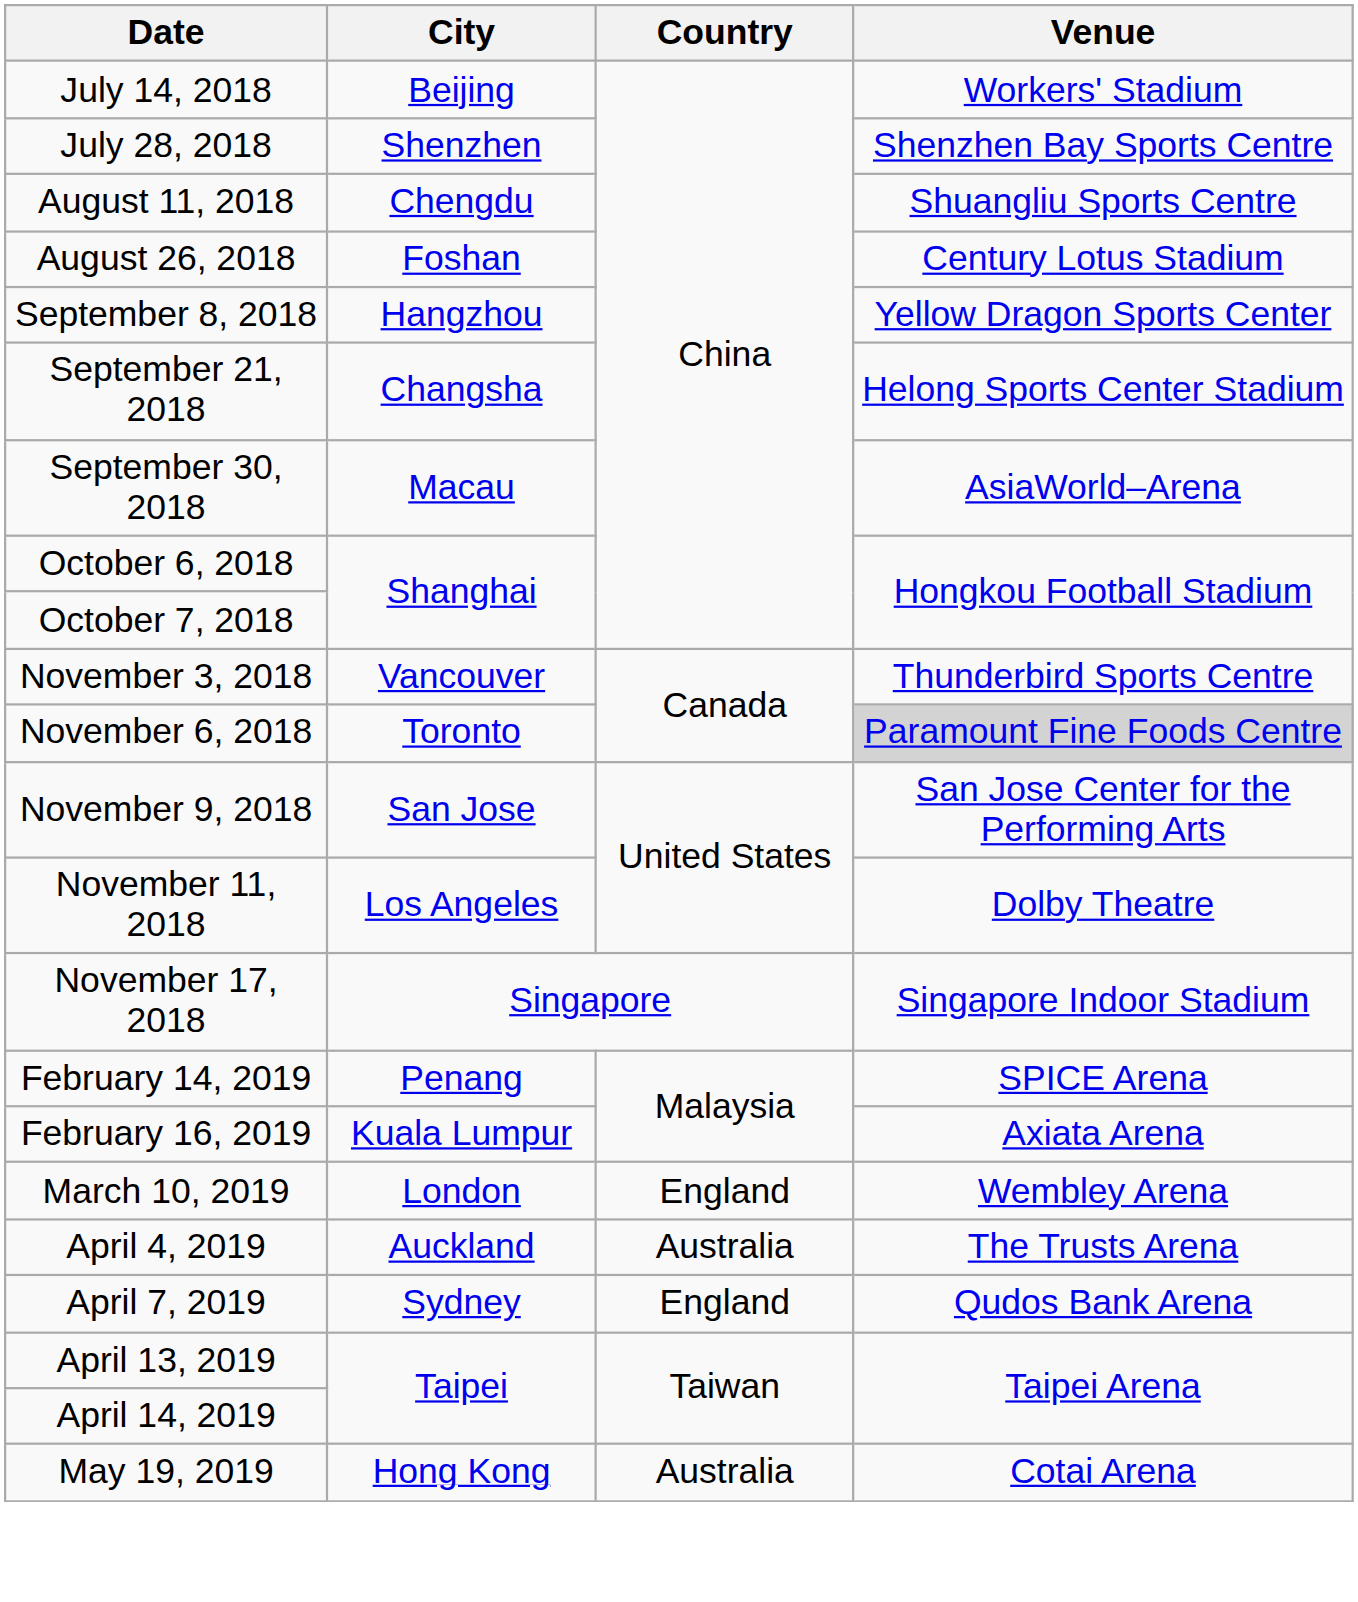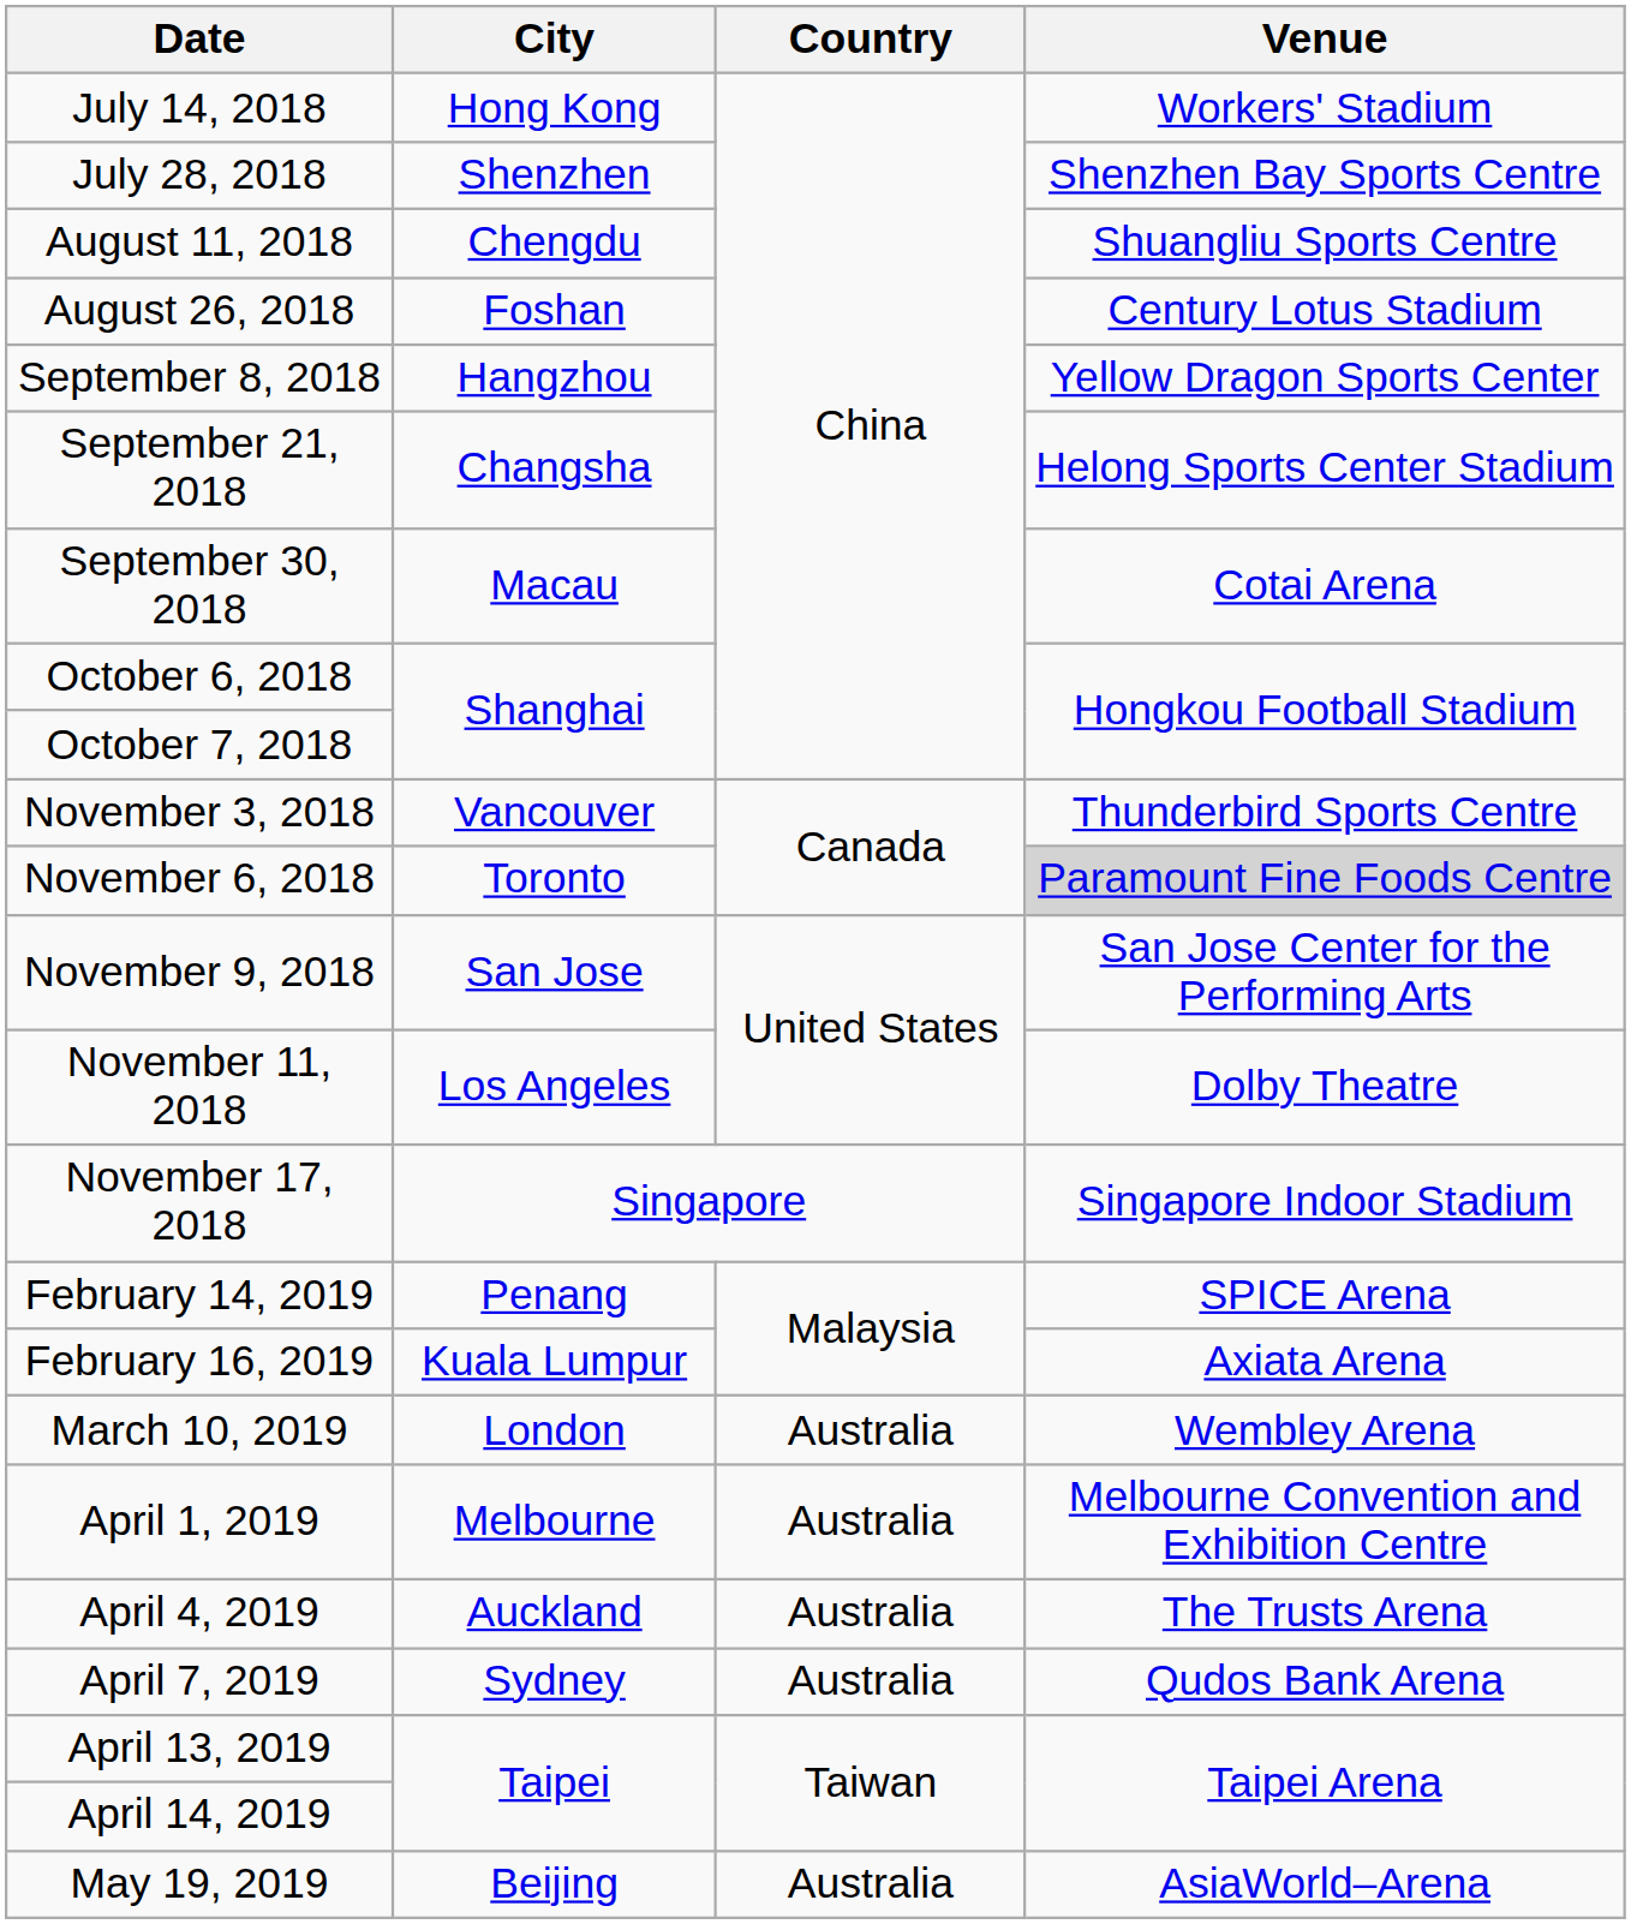July 14, 2018 | City: Beijing -> Hong Kong
September 30, 2018 | Venue: AsiaWorld–Arena -> Cotai Arena
March 10, 2019 | Country: England -> Australia
+ row: April 1, 2019 | Melbourne | Australia | Melbourne Convention and Exhibition Centre
April 7, 2019 | Country: England -> Australia
May 19, 2019 | City: Hong Kong -> Beijing
May 19, 2019 | Venue: Cotai Arena -> AsiaWorld–Arena
